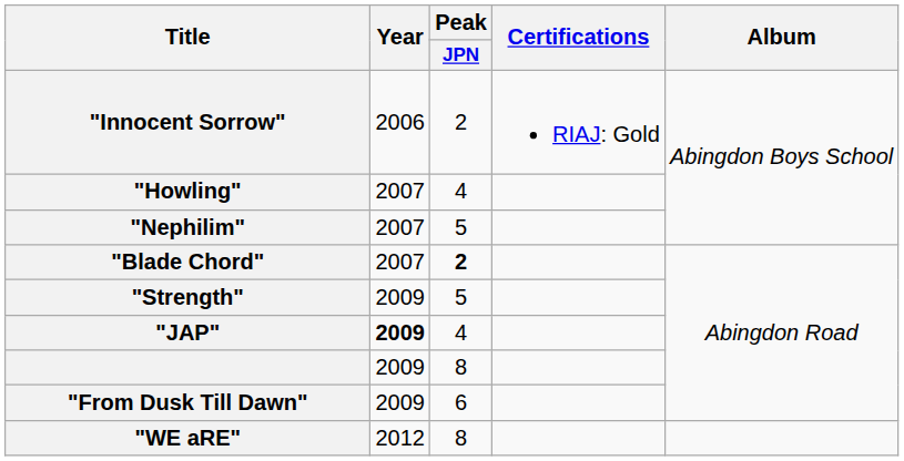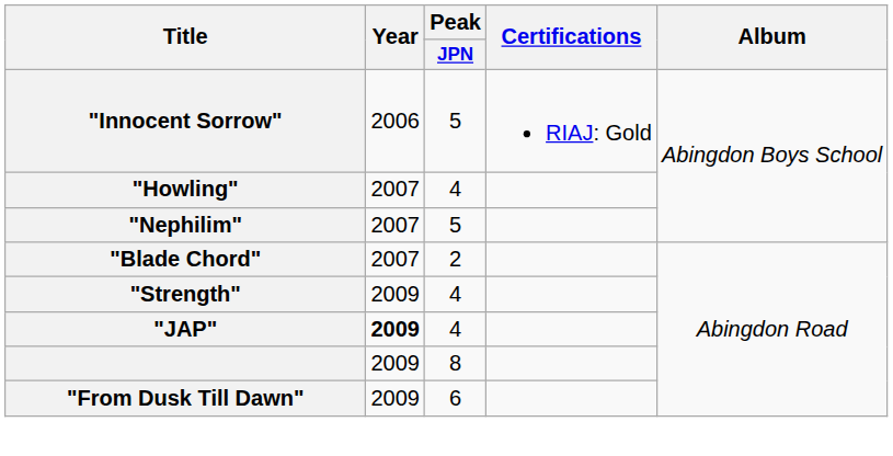"Innocent Sorrow" | Peak / JPN: 2 -> 5
"Blade Chord" | Peak / JPN: bold -> normal
"Strength" | Peak / JPN: 5 -> 4
- row: "WE aRE" | 2012 | 8
